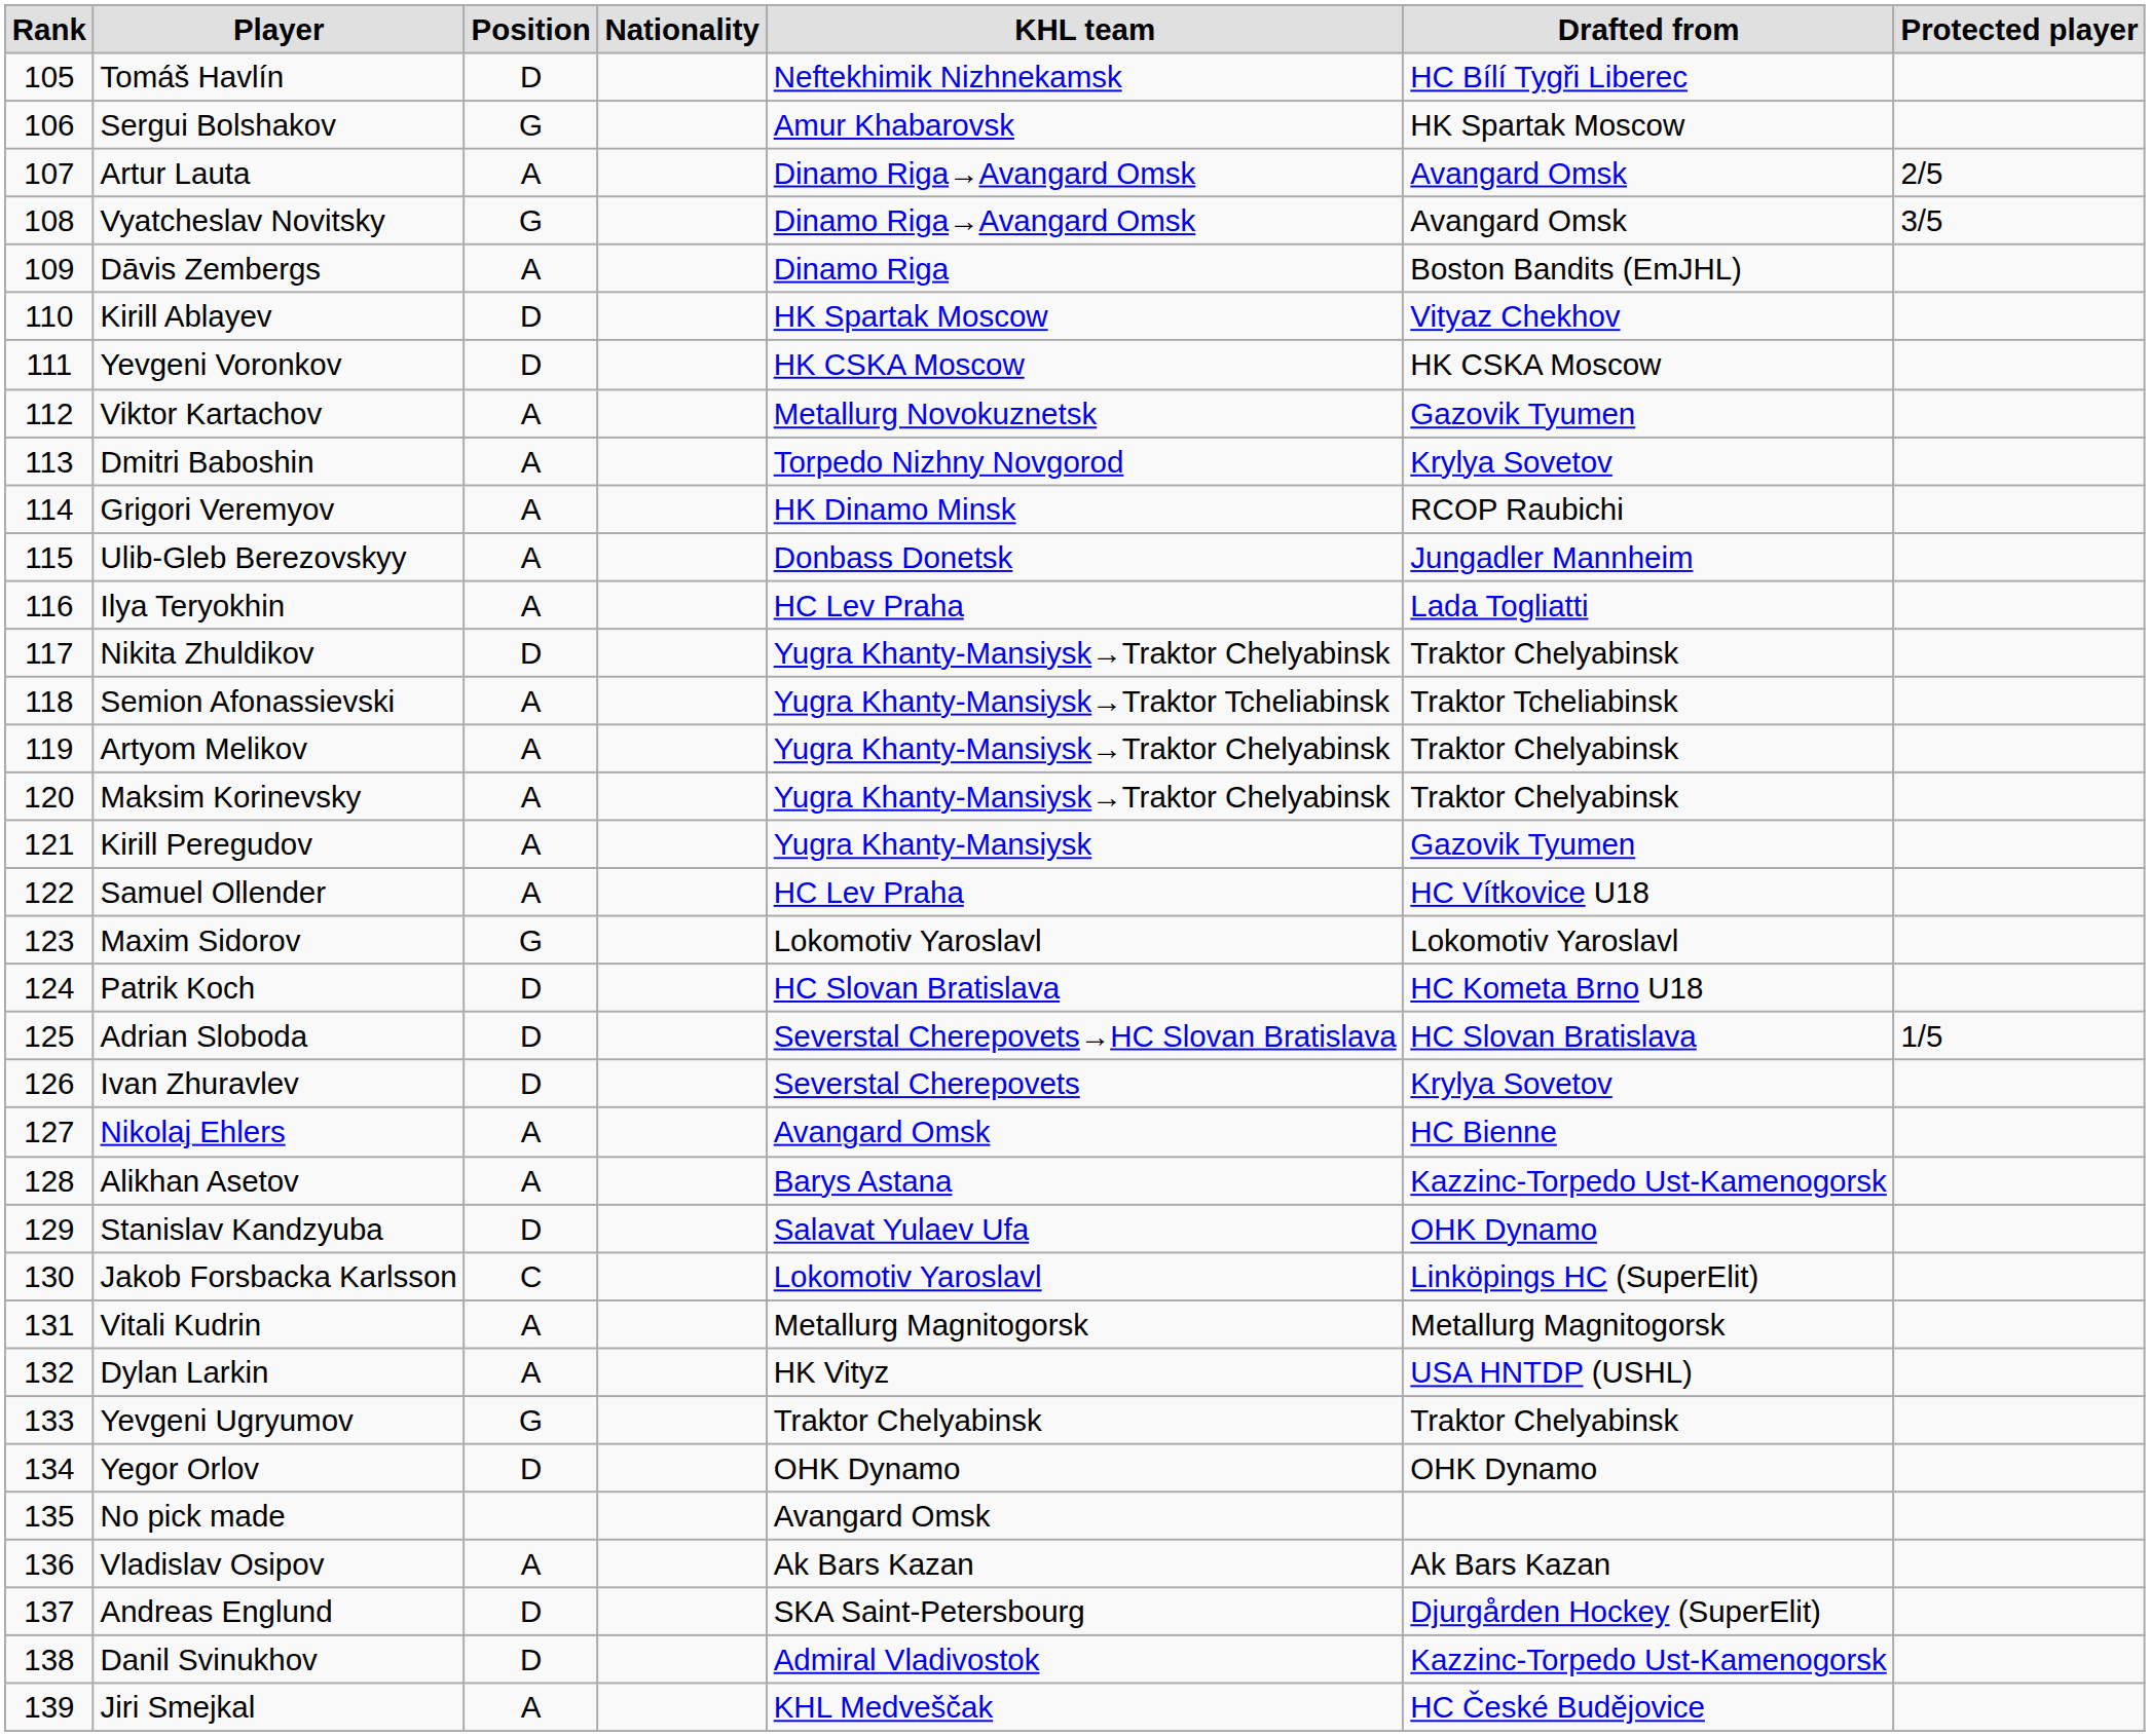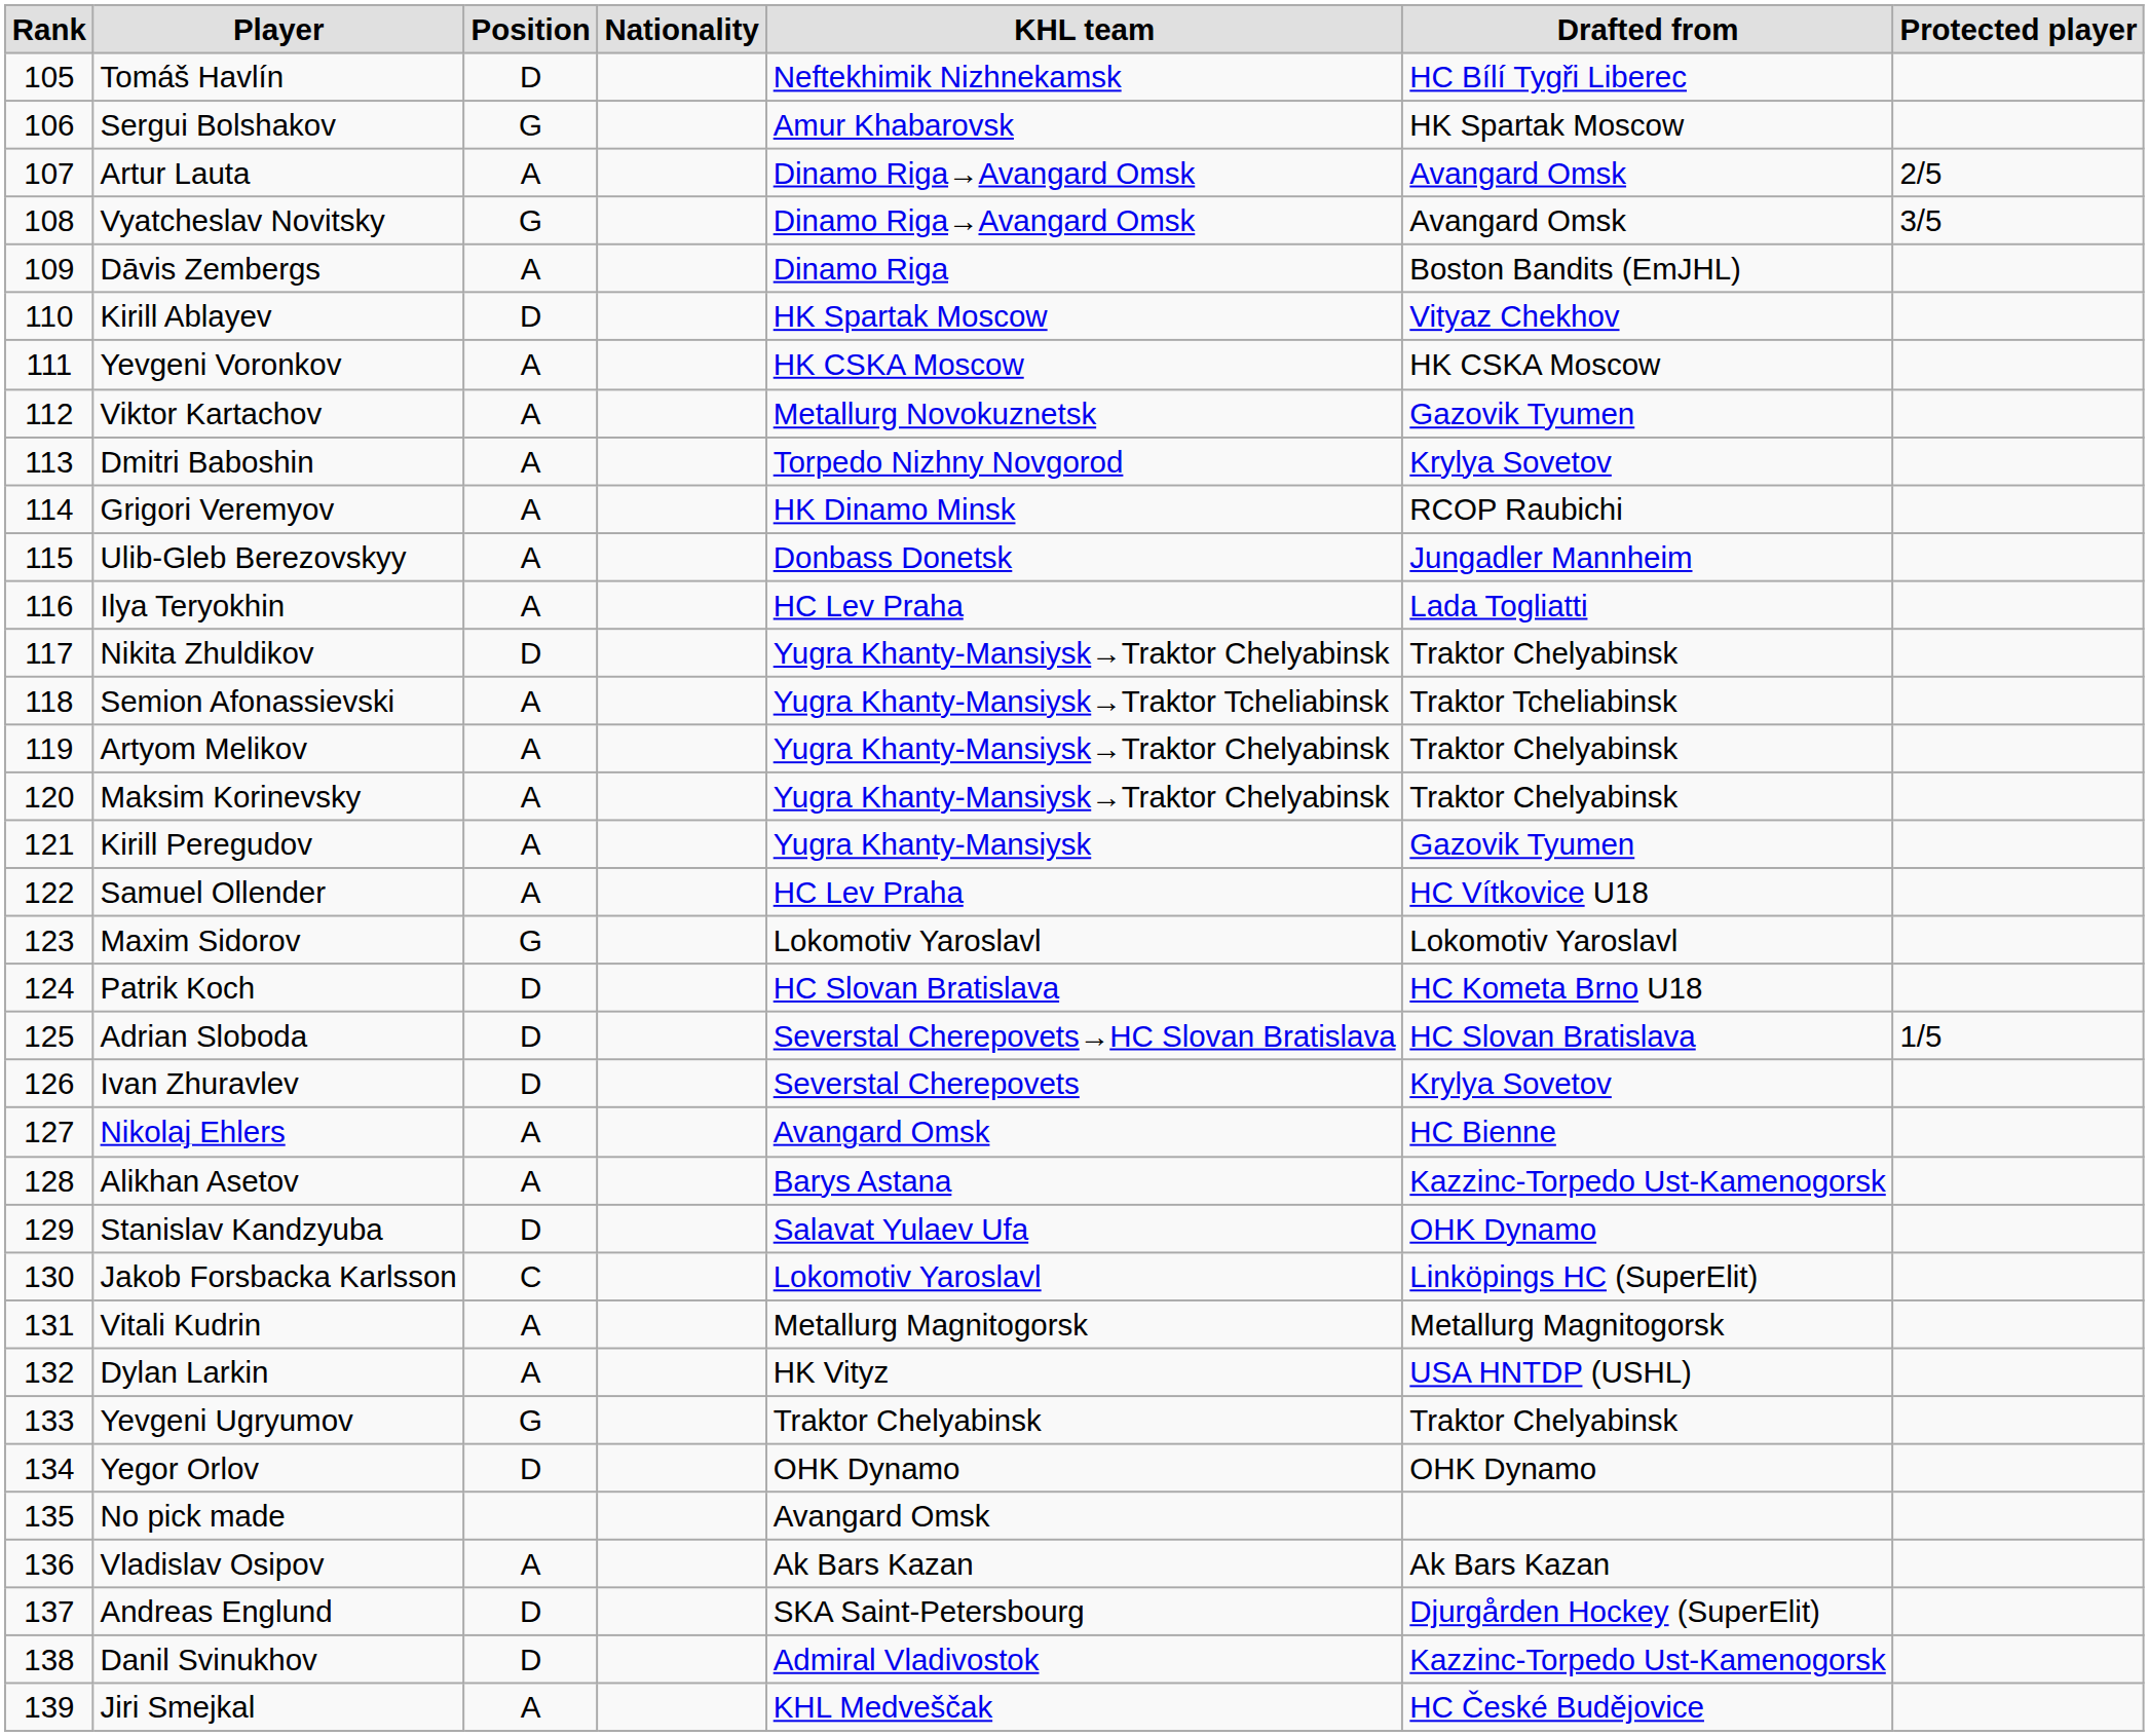Yevgeni Voronkov | Position: D -> A
